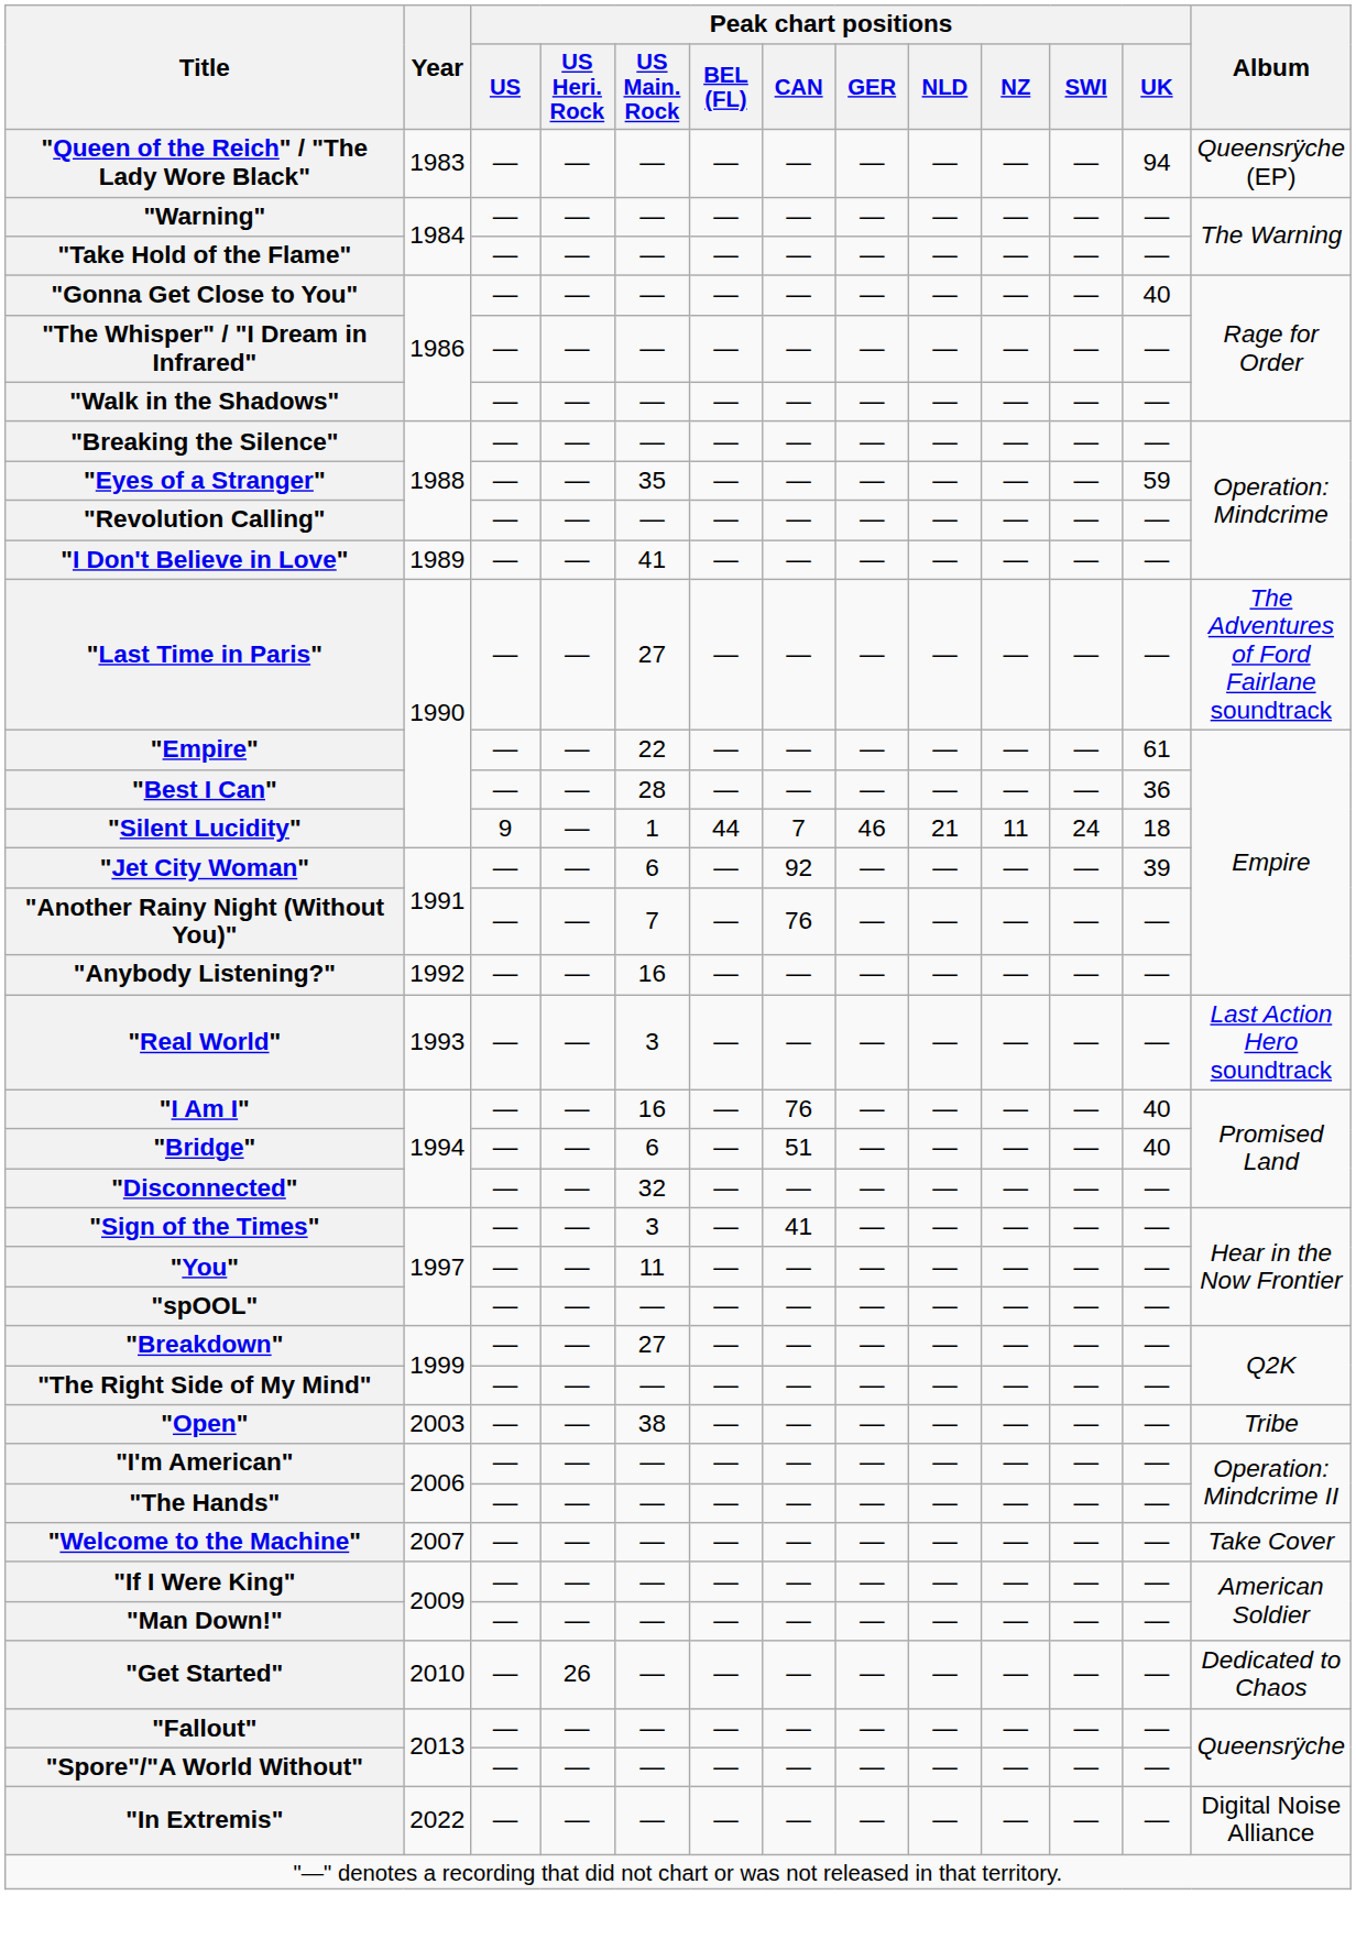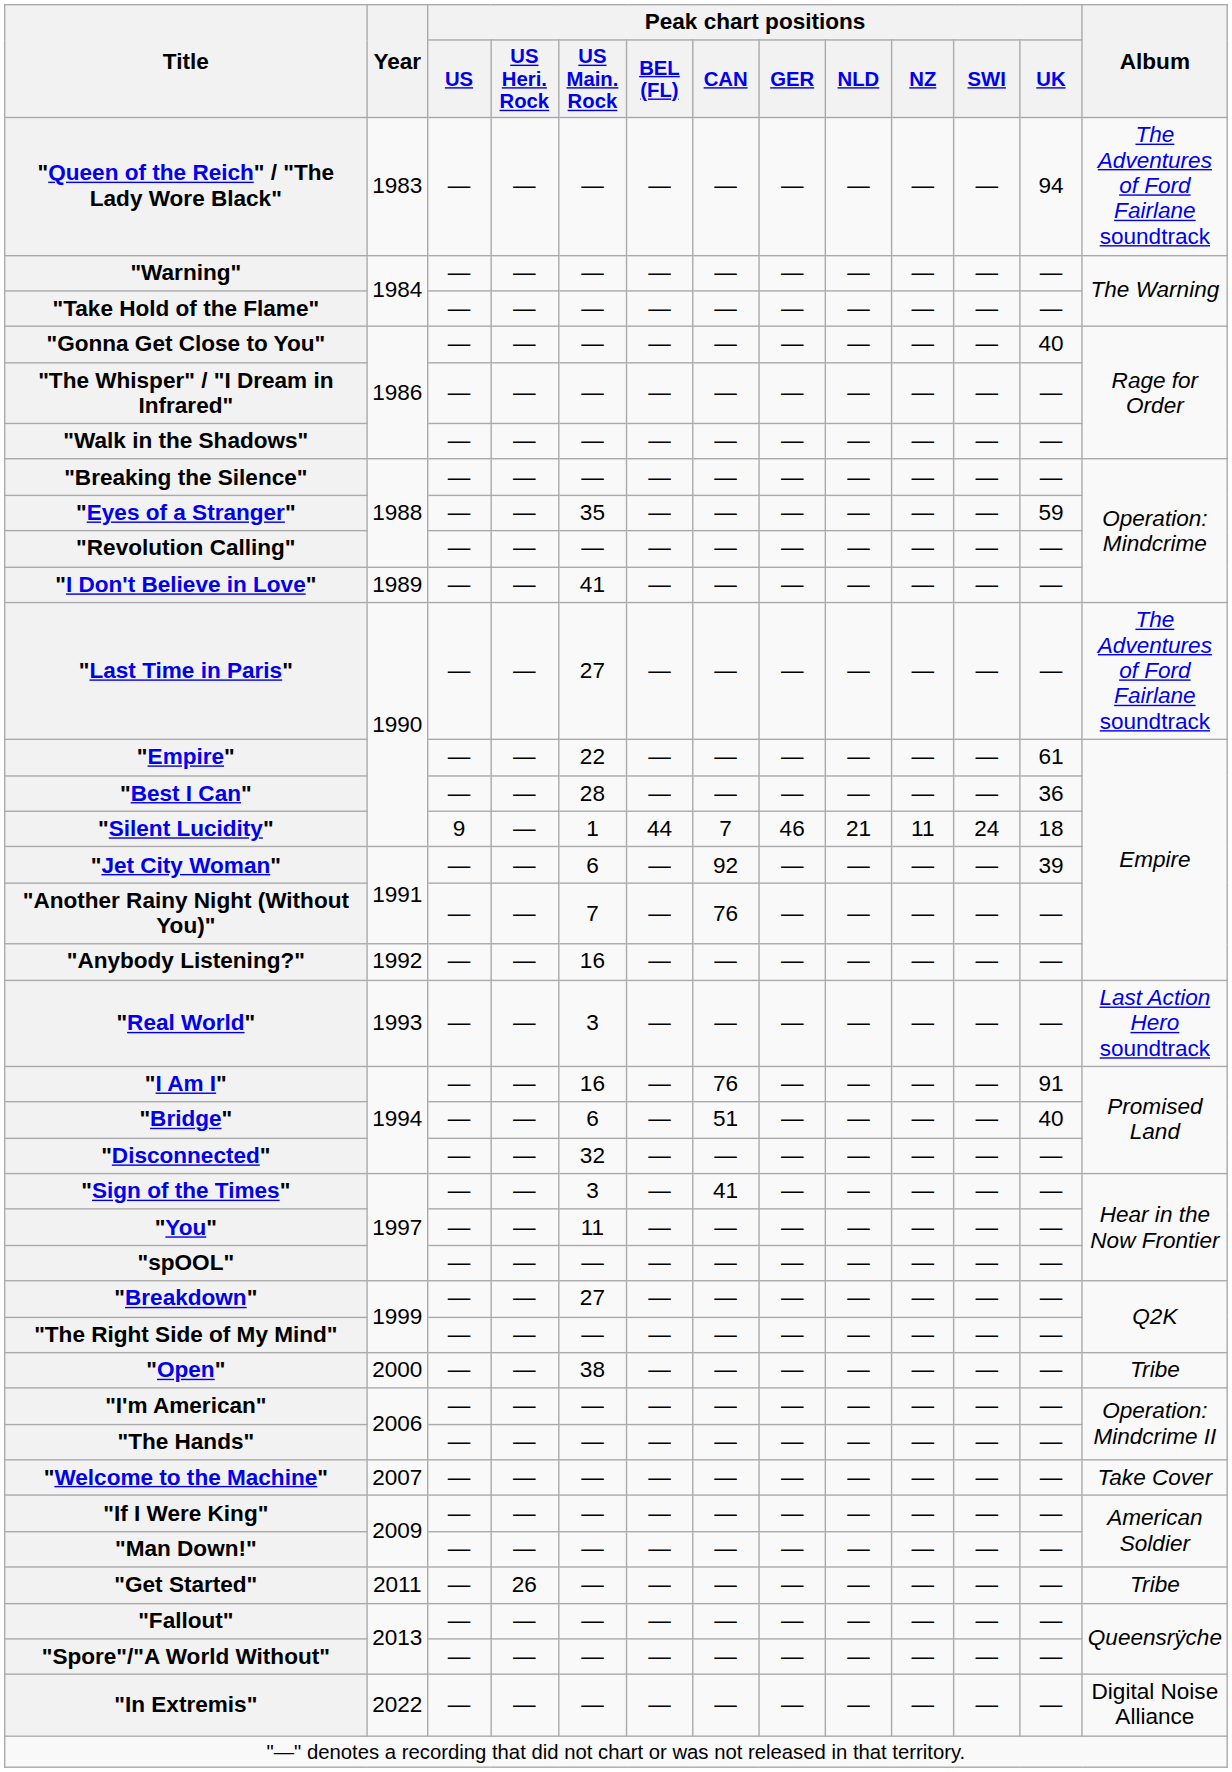"Queen of the Reich" / "The Lady Wore Black" | Album: Queensrÿche (EP) -> The Adventures of Ford Fairlane soundtrack
"I Am I" | Peak chart positions / UK: 40 -> 91
"Open" | Year: 2003 -> 2000
"Get Started" | Year: 2010 -> 2011
"Get Started" | Album: Dedicated to Chaos -> Tribe
